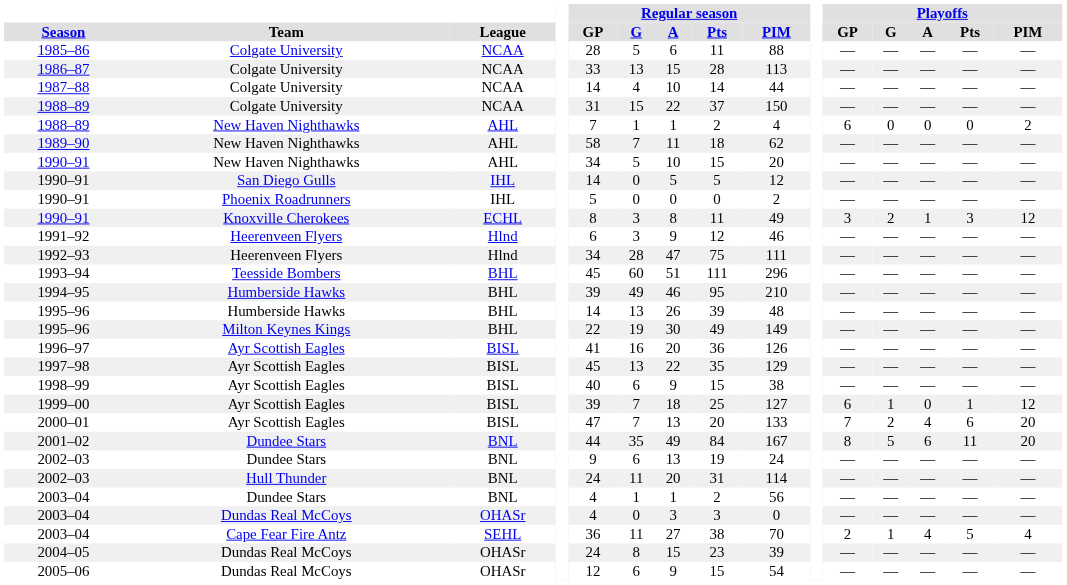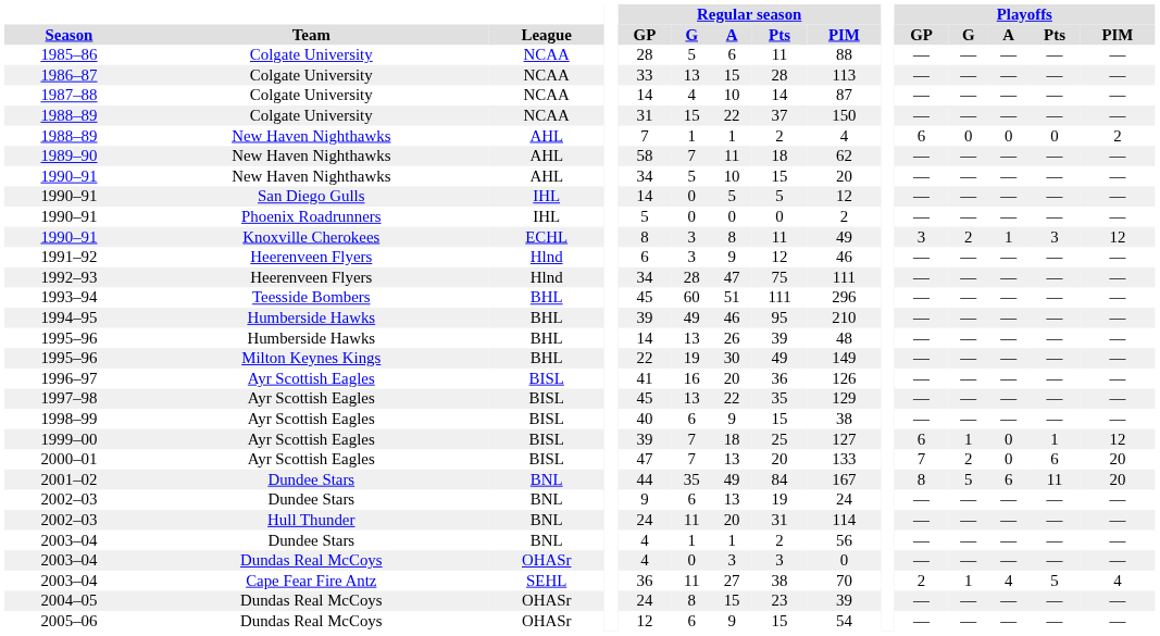1987–88 | Regular season / PIM: 44 -> 87
2000–01 | Playoffs / A: 4 -> 0
